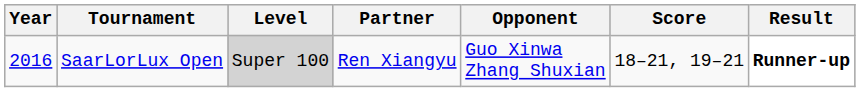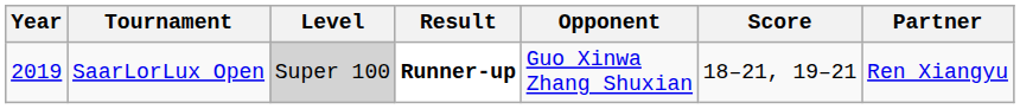columns swapped: Partner <-> Result
SaarLorLux Open | Year: 2016 -> 2019
